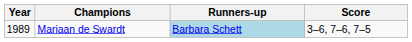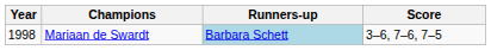Mariaan de Swardt | Year: 1989 -> 1998
